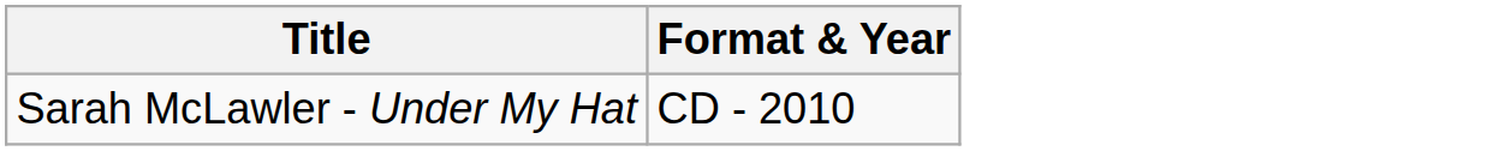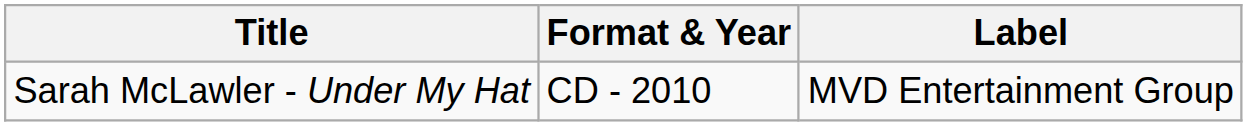+ column: Label | MVD Entertainment Group
